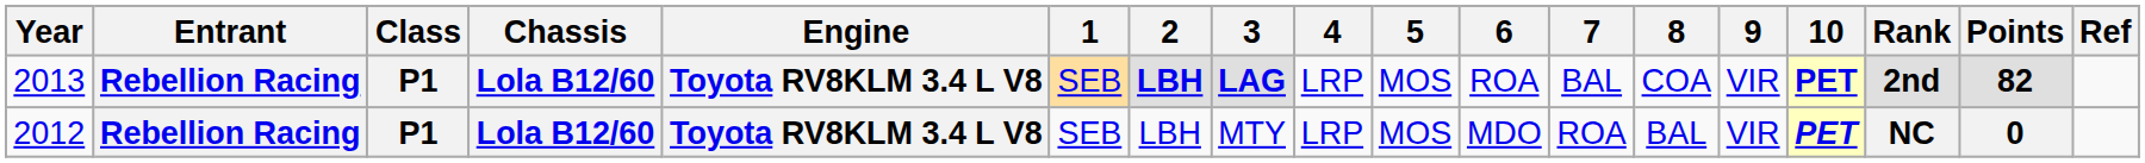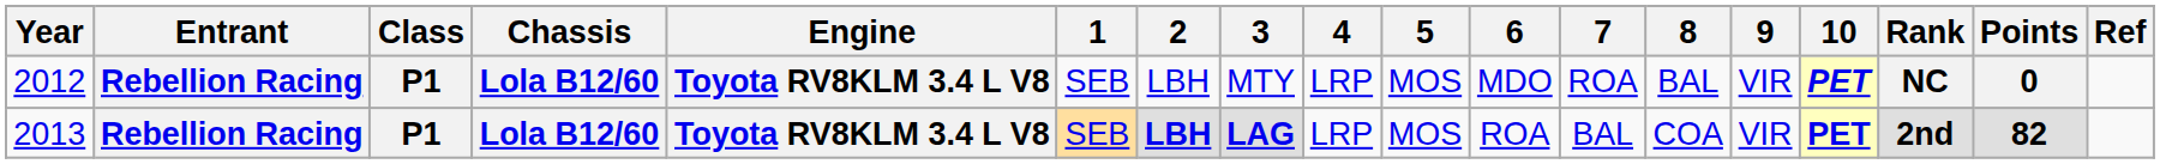rows swapped: 2012 <-> 2013
